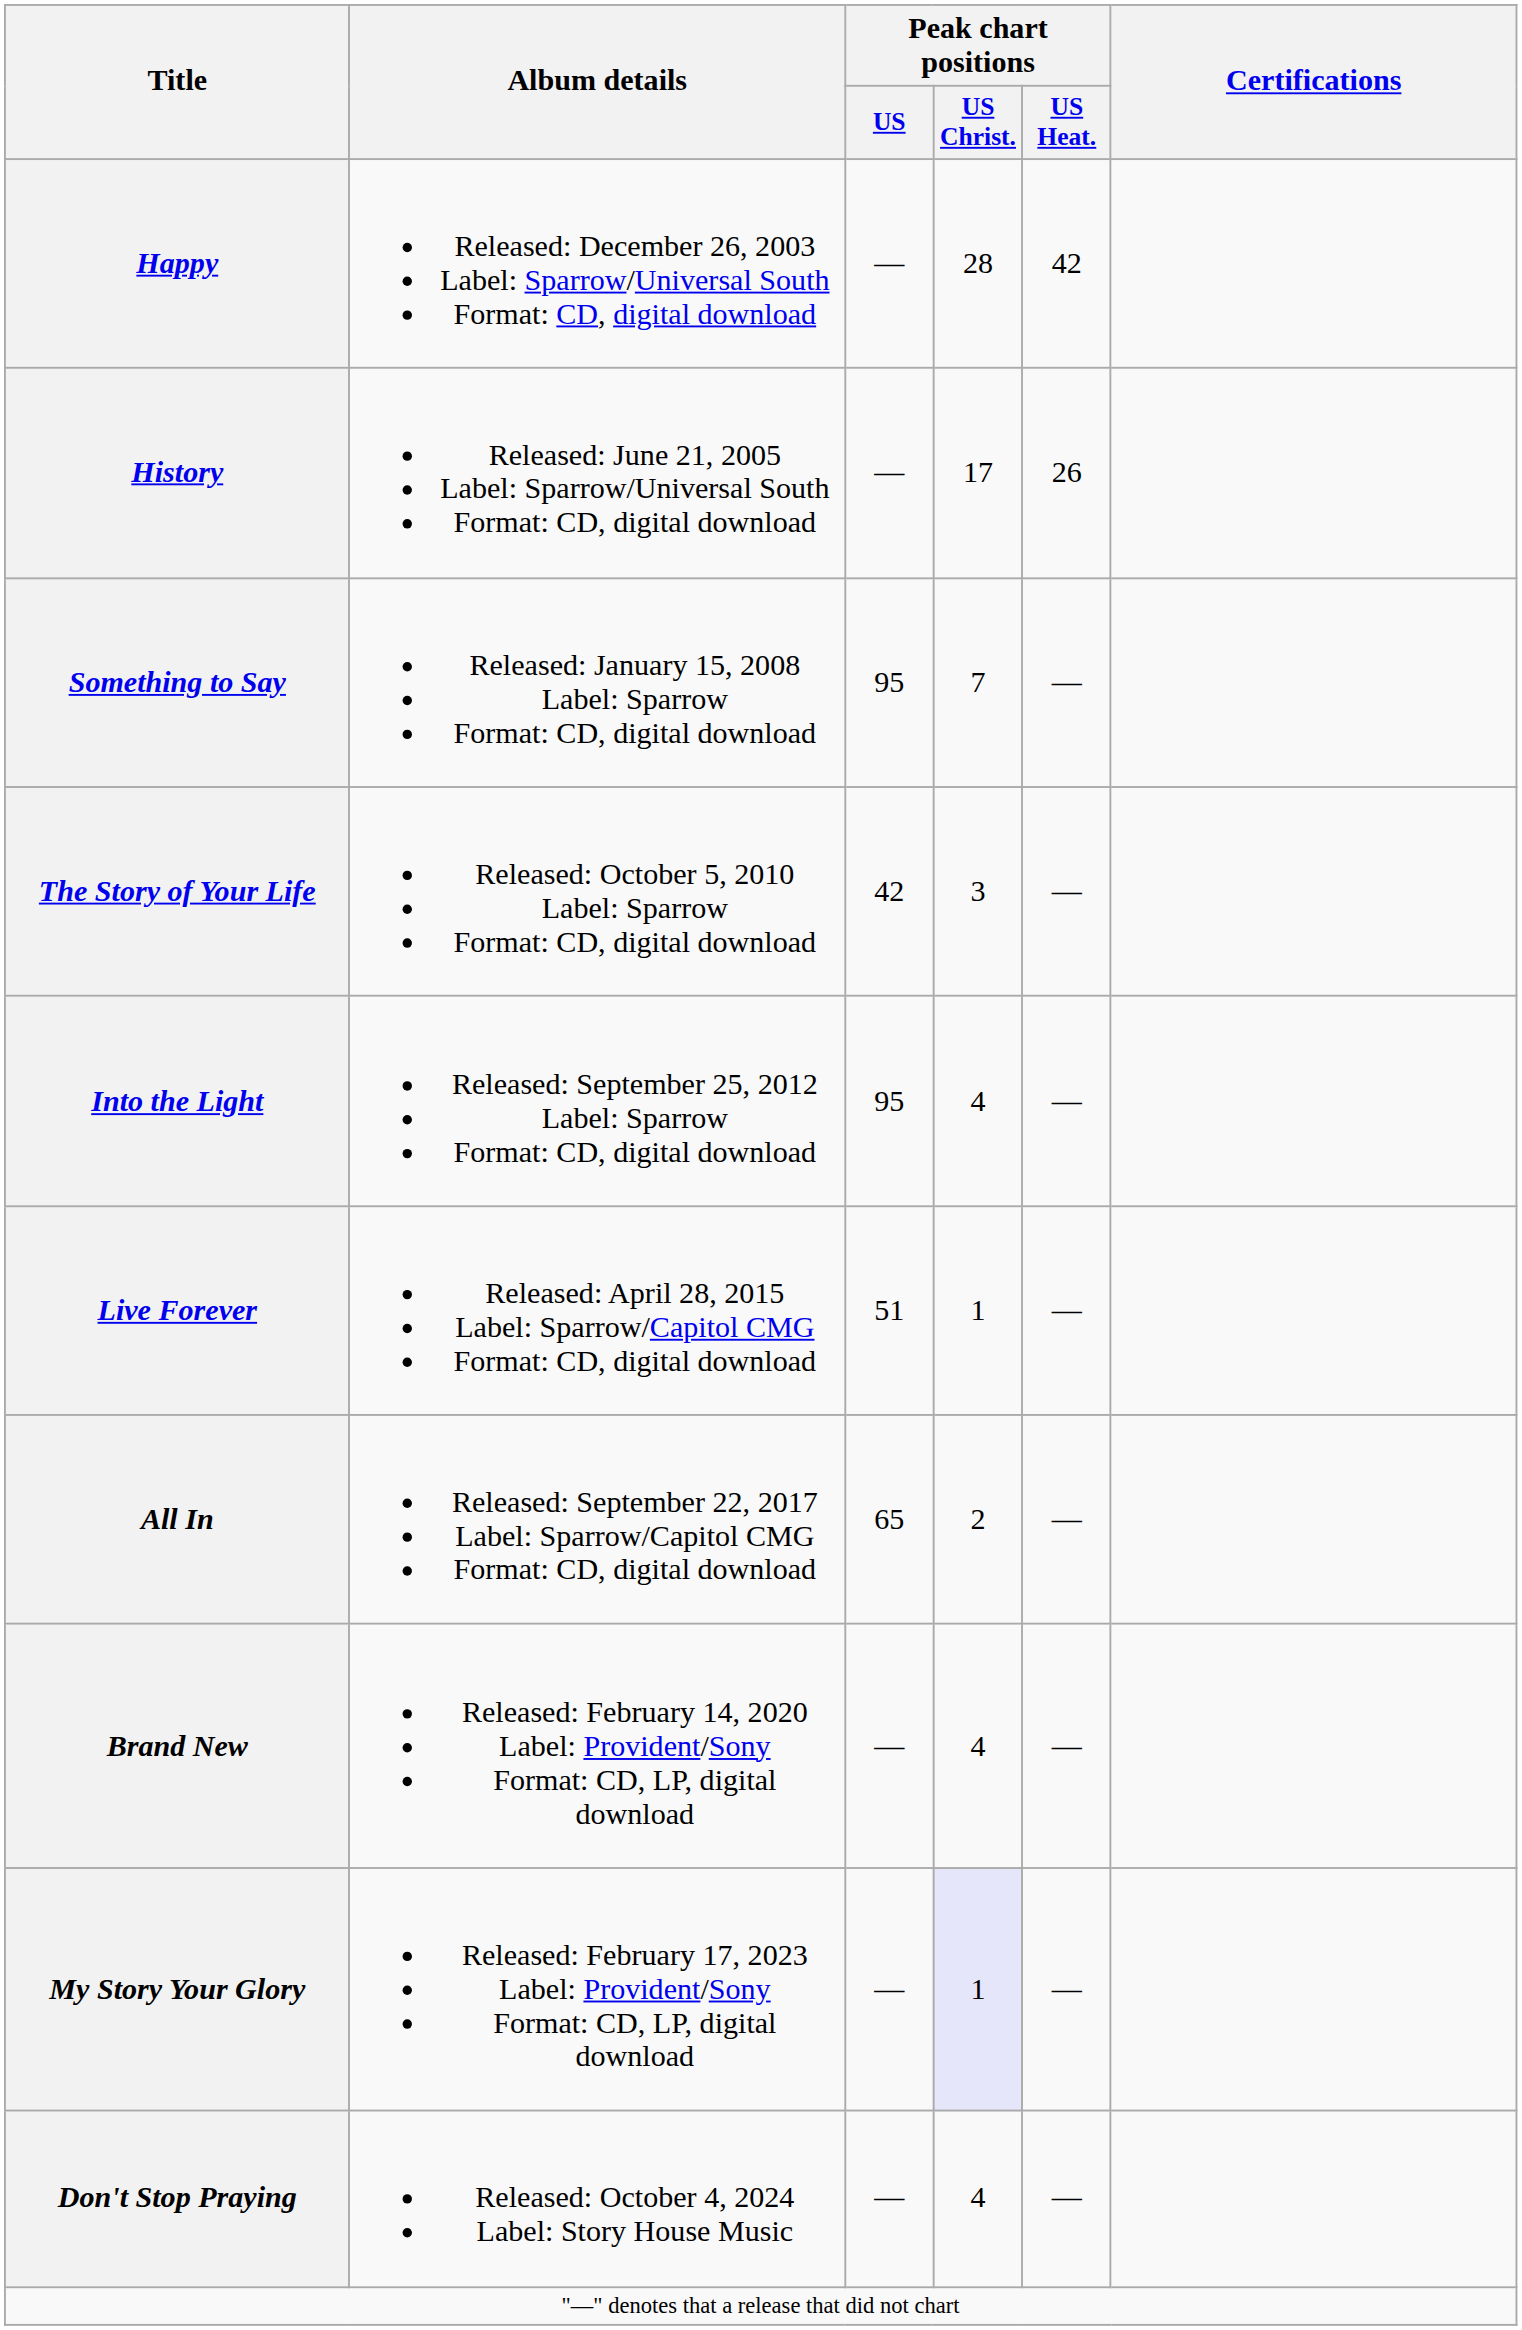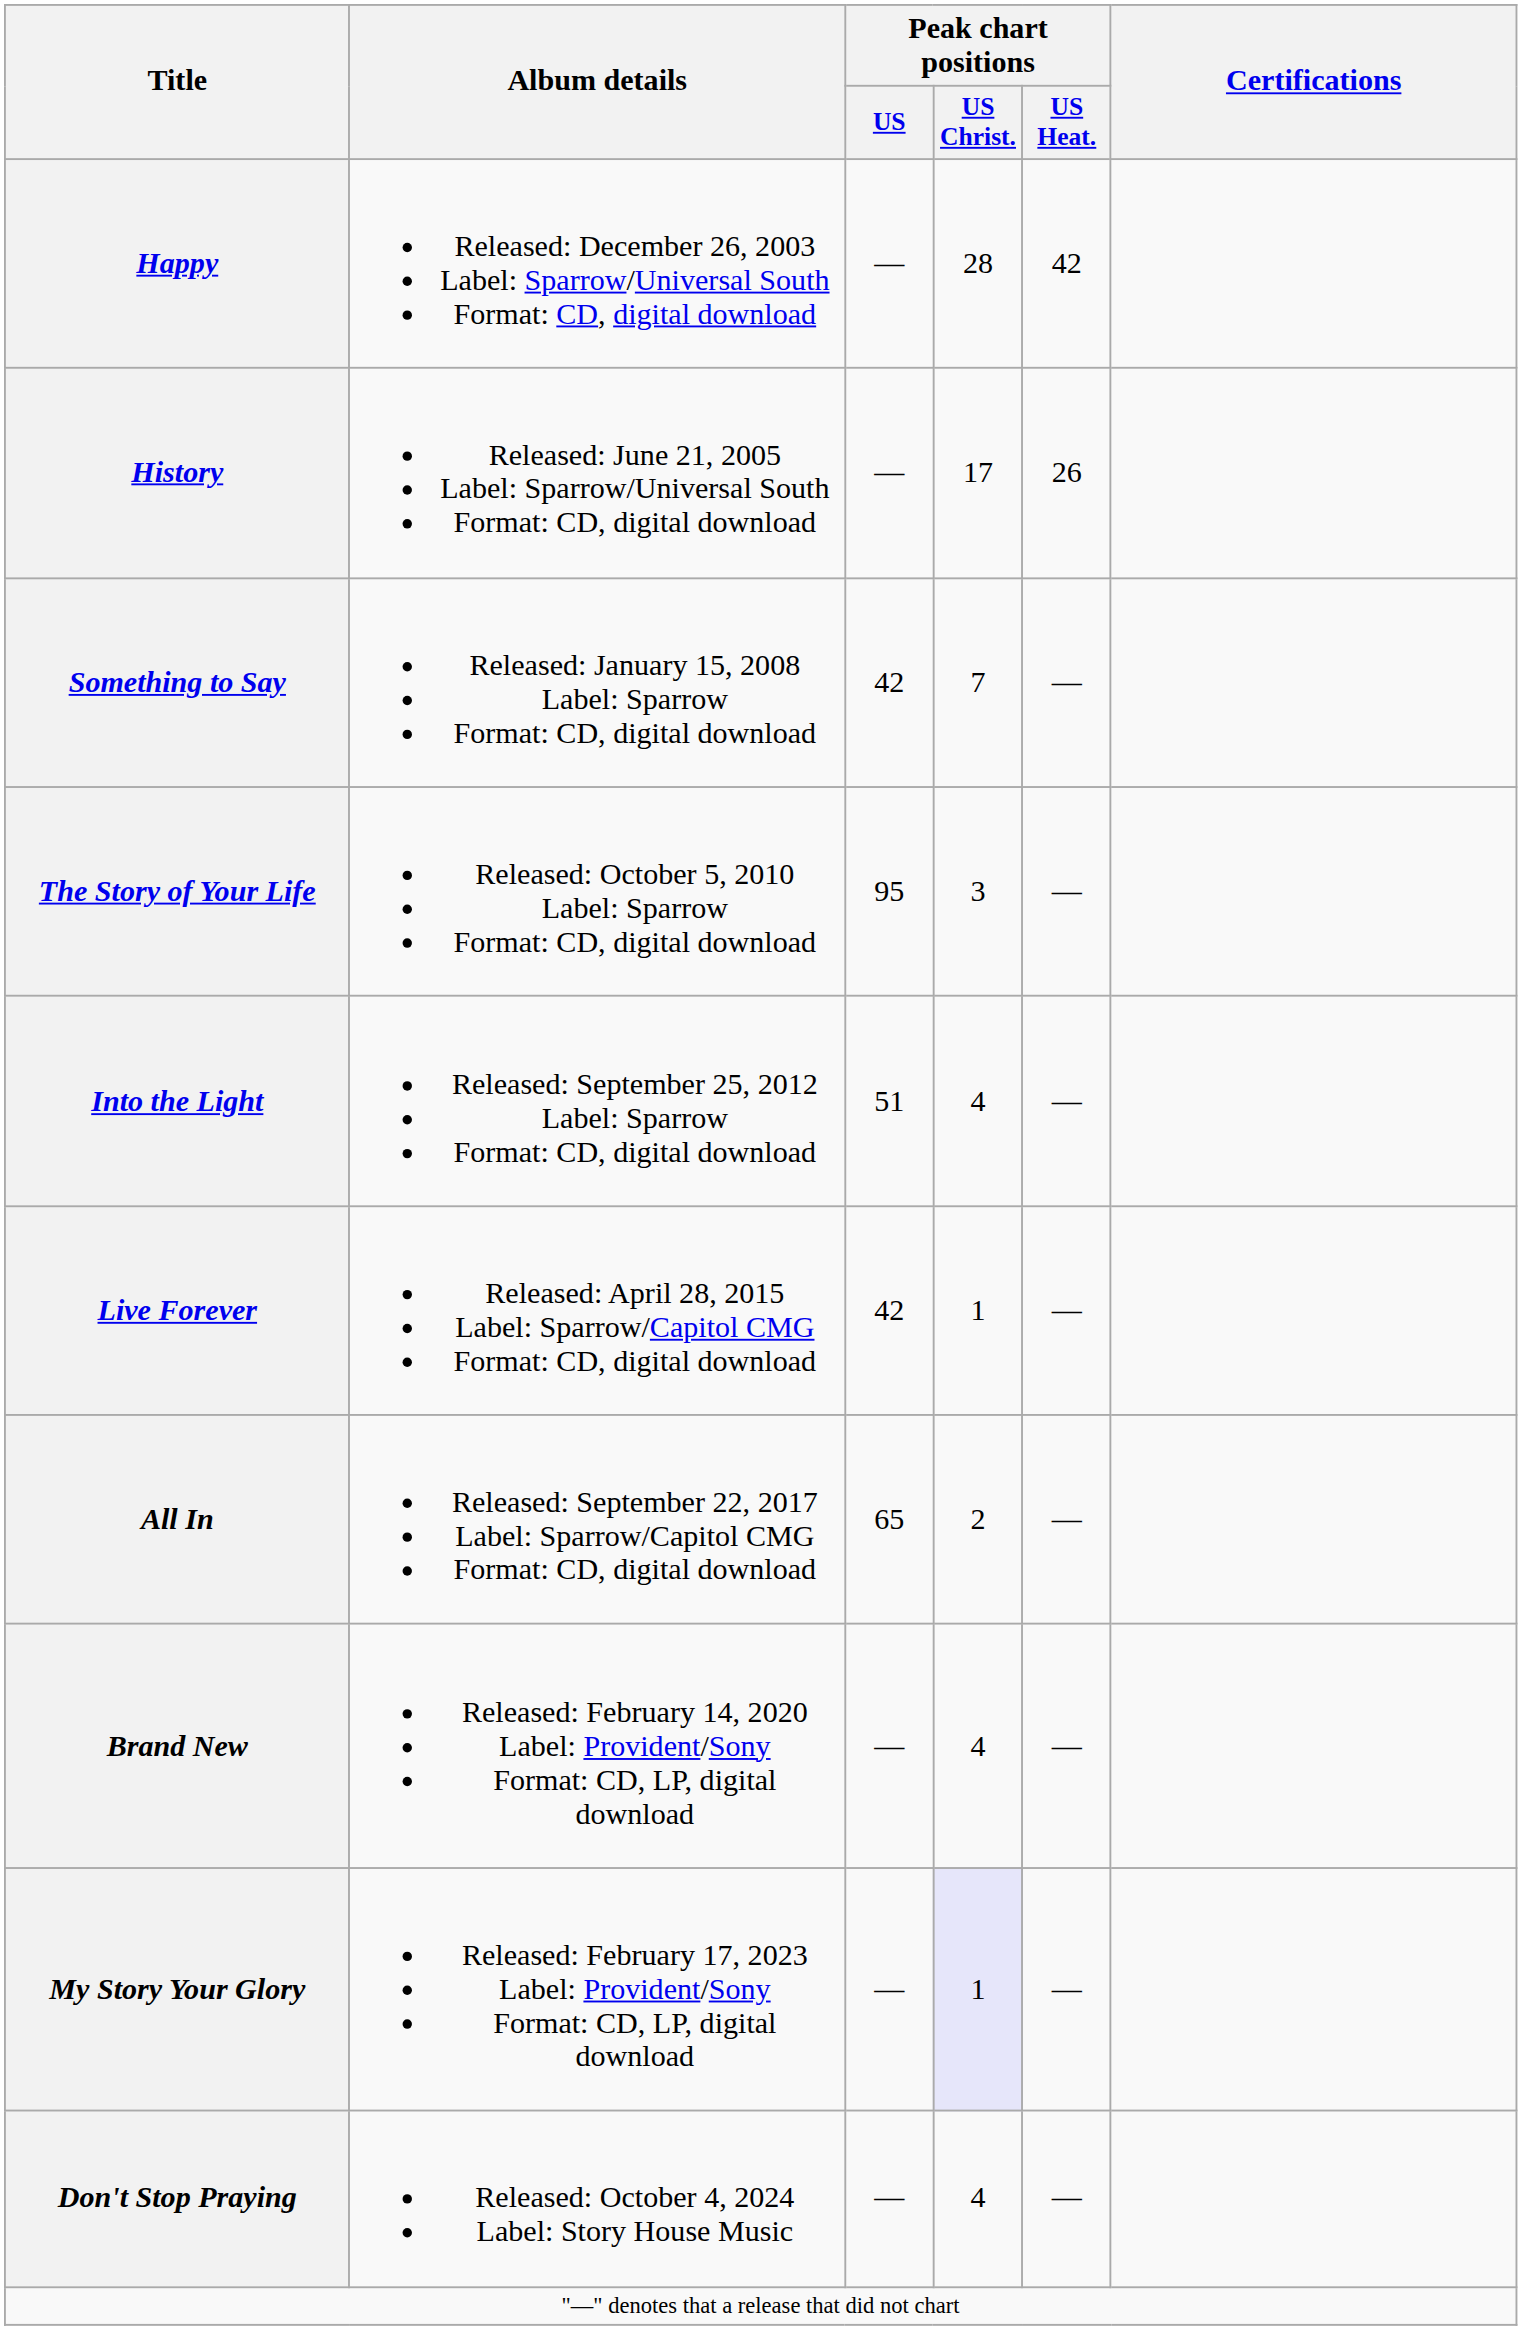Something to Say | Peak chart positions / US: 95 -> 42
The Story of Your Life | Peak chart positions / US: 42 -> 95
Into the Light | Peak chart positions / US: 95 -> 51
Live Forever | Peak chart positions / US: 51 -> 42
